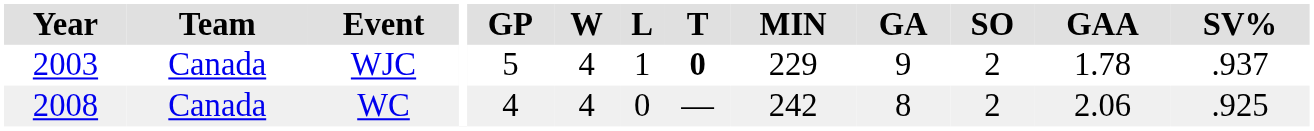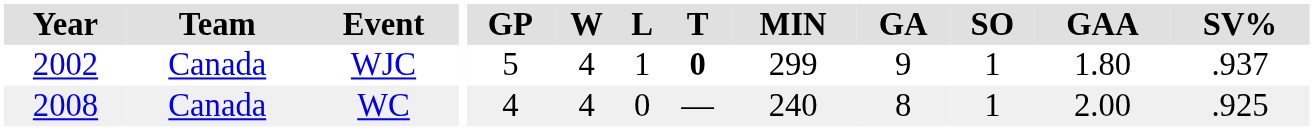WJC | Year: 2003 -> 2002
WJC | MIN: 229 -> 299
WJC | SO: 2 -> 1
WJC | GAA: 1.78 -> 1.80
WC | MIN: 242 -> 240
WC | SO: 2 -> 1
WC | GAA: 2.06 -> 2.00
